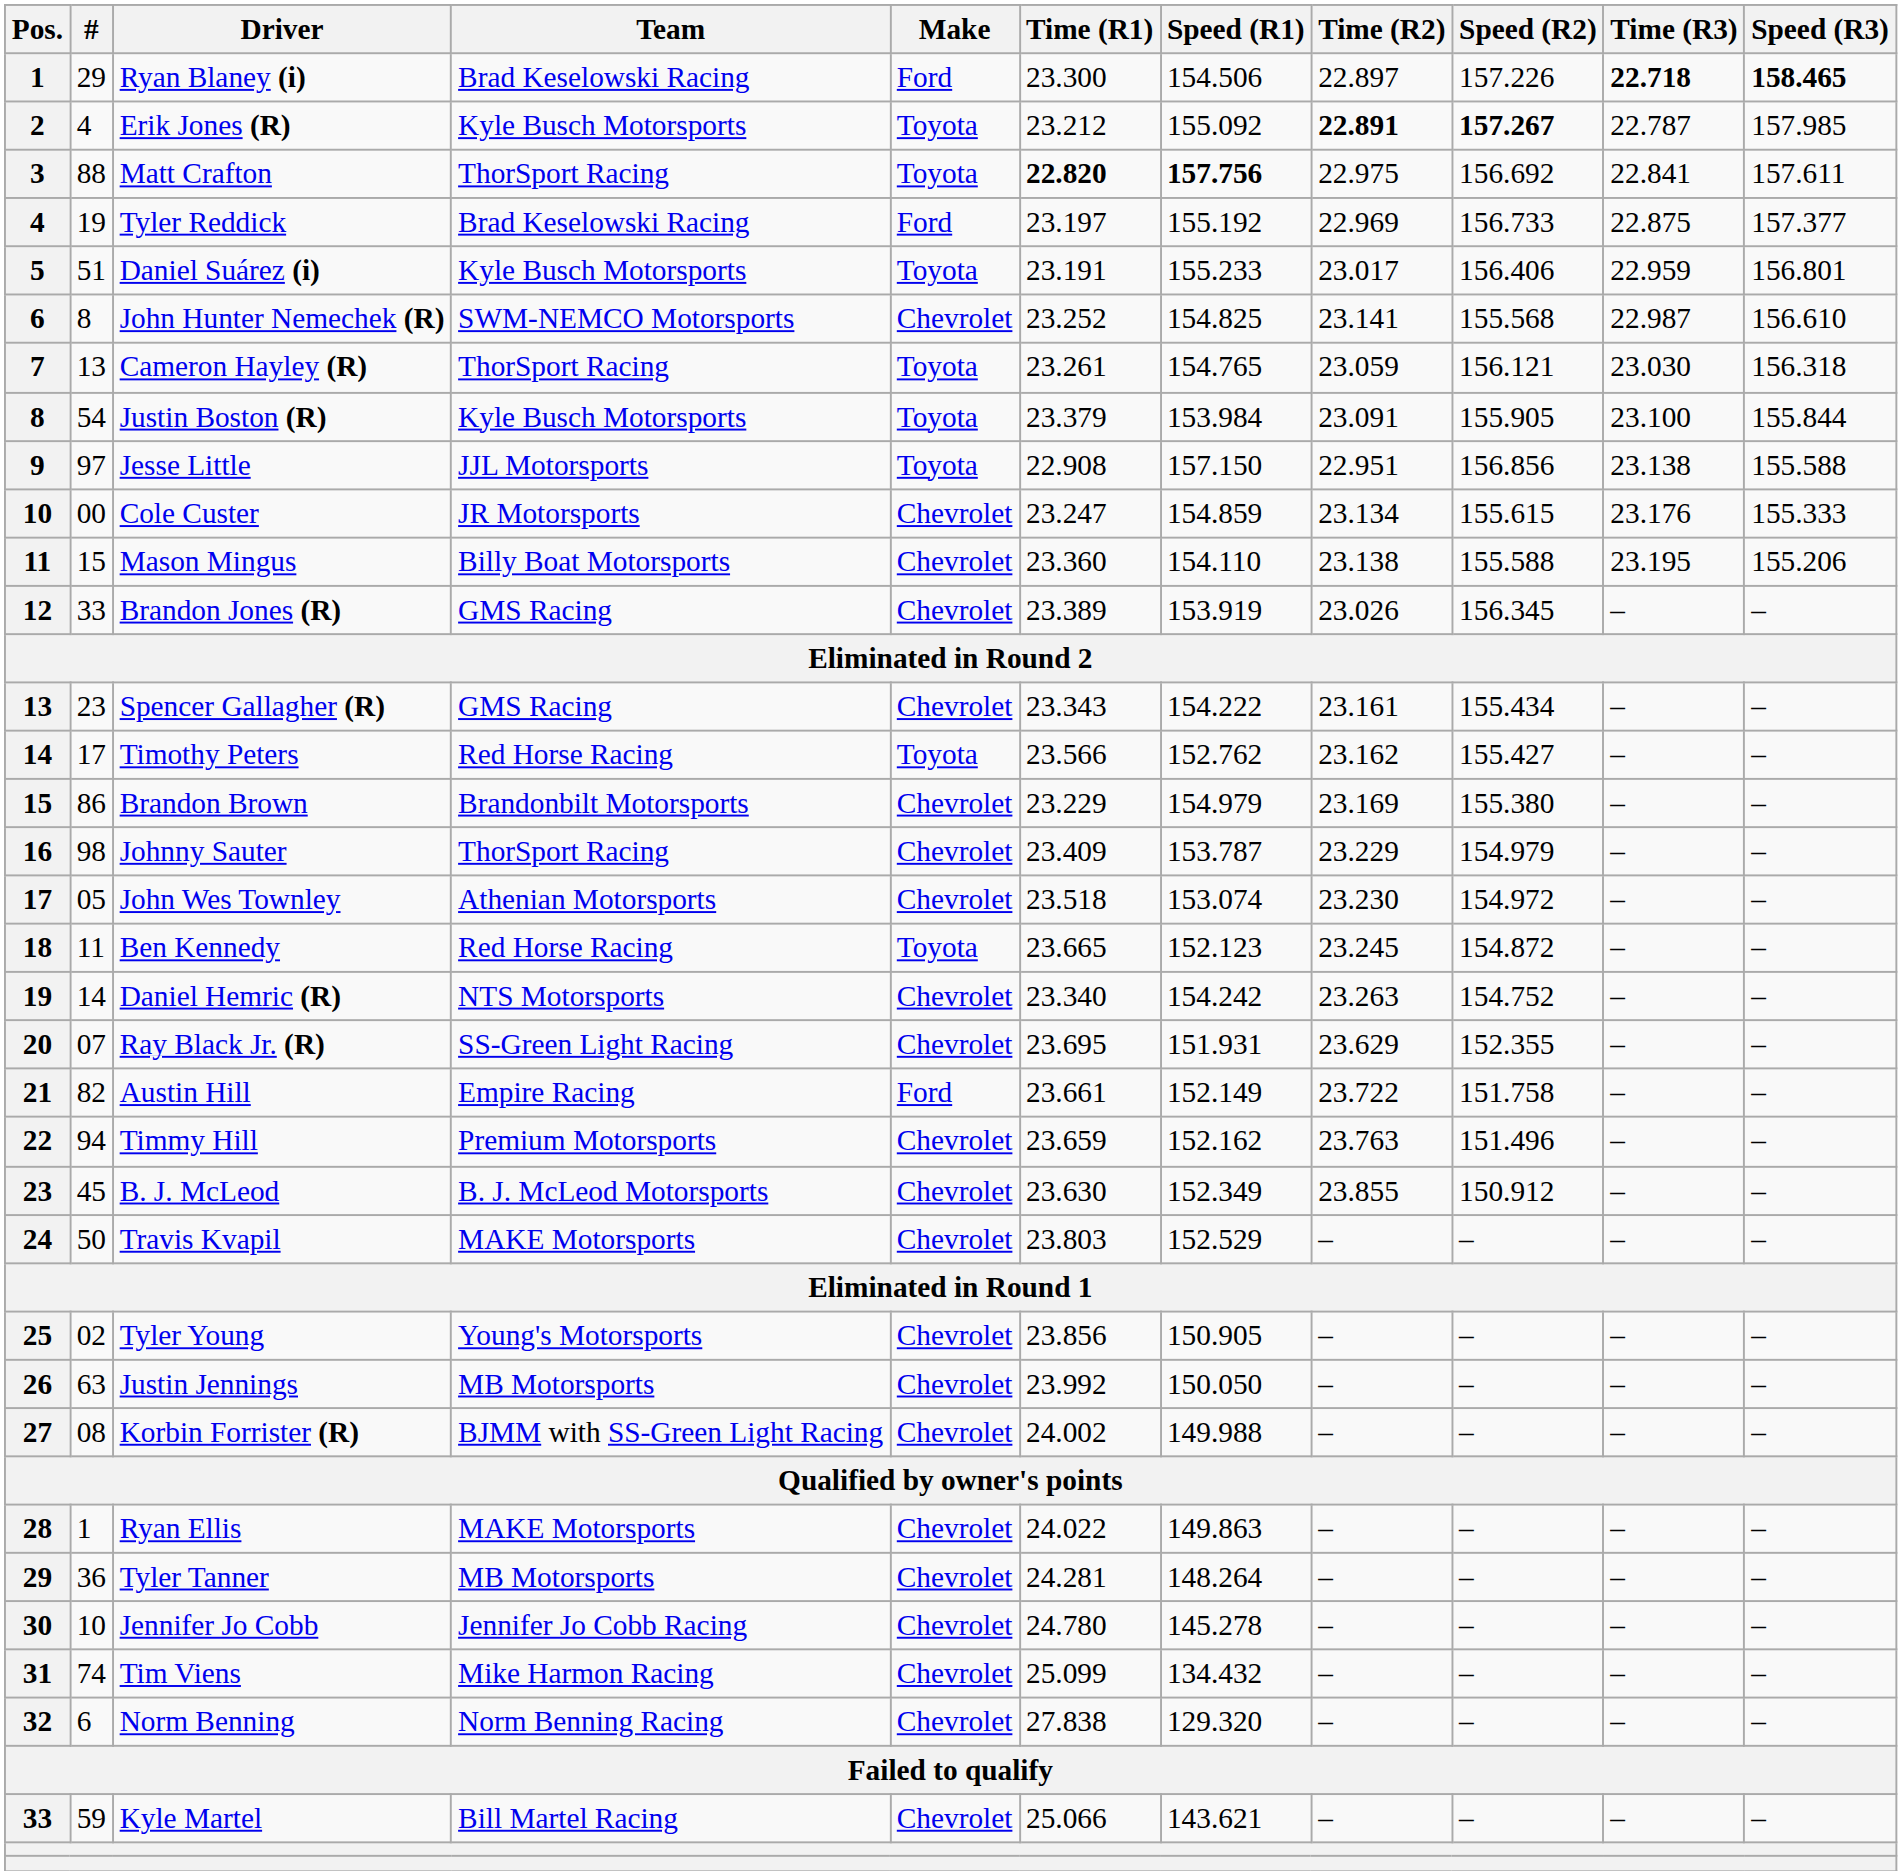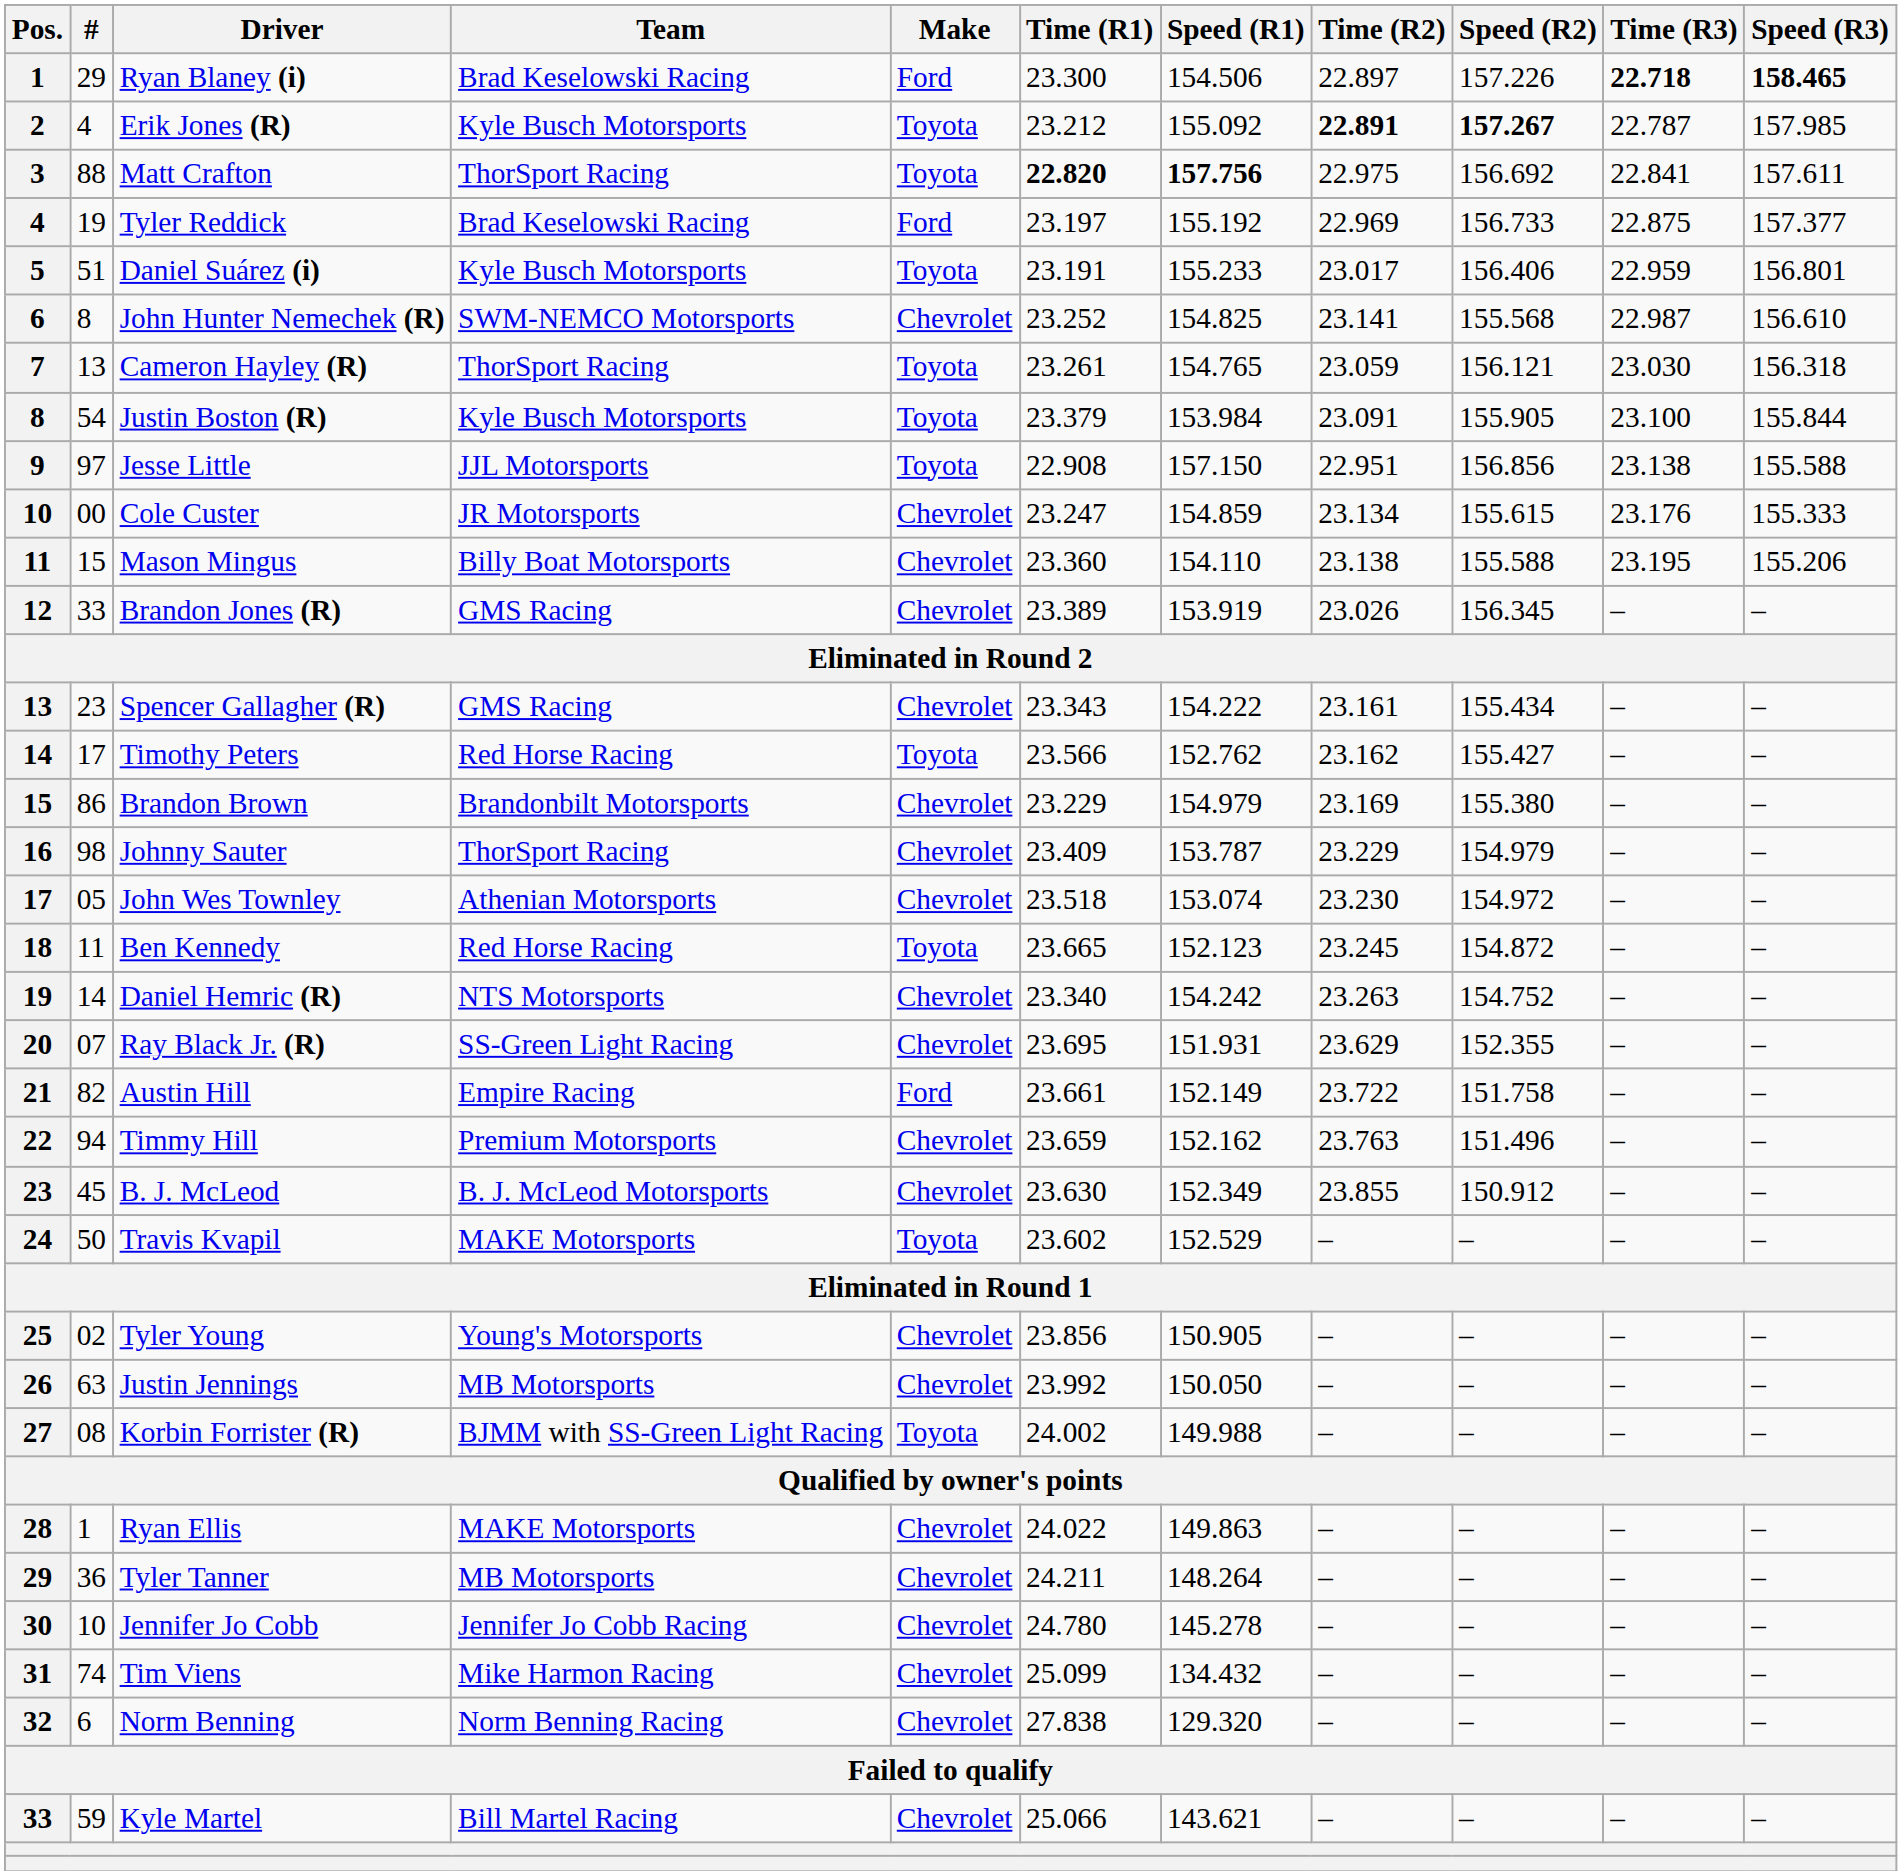Travis Kvapil | Make: Chevrolet -> Toyota
Travis Kvapil | Time (R1): 23.803 -> 23.602
Korbin Forrister (R) | Make: Chevrolet -> Toyota
Tyler Tanner | Time (R1): 24.281 -> 24.211
